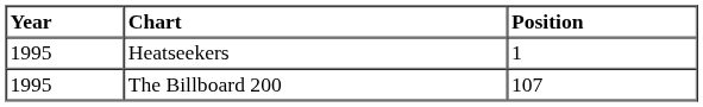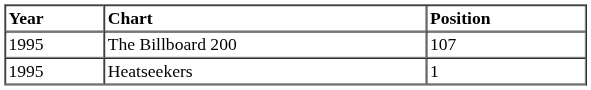rows swapped: Heatseekers <-> The Billboard 200
